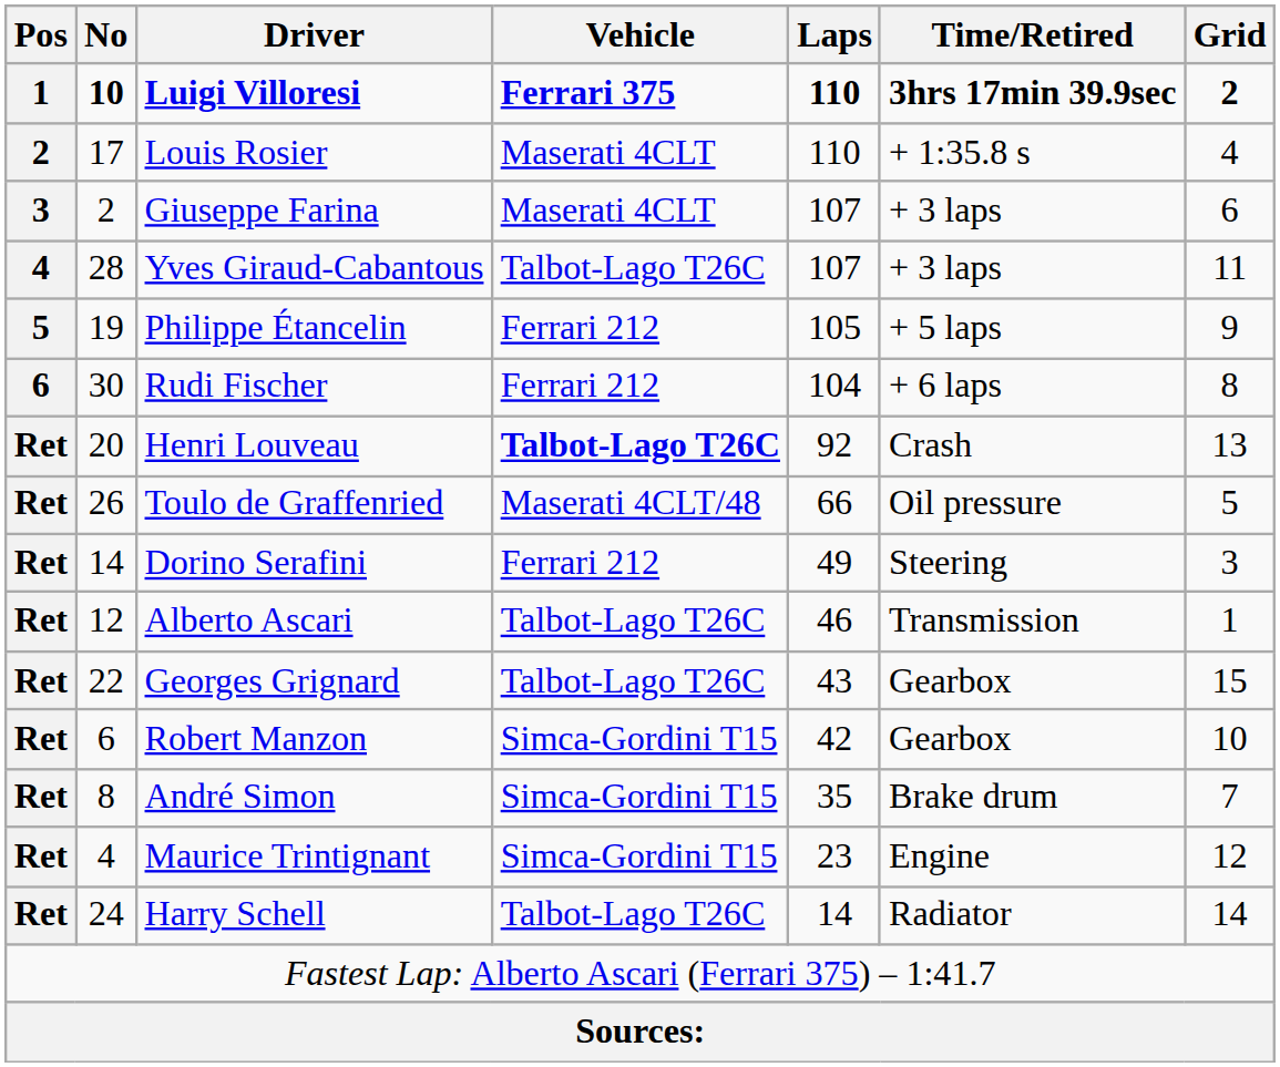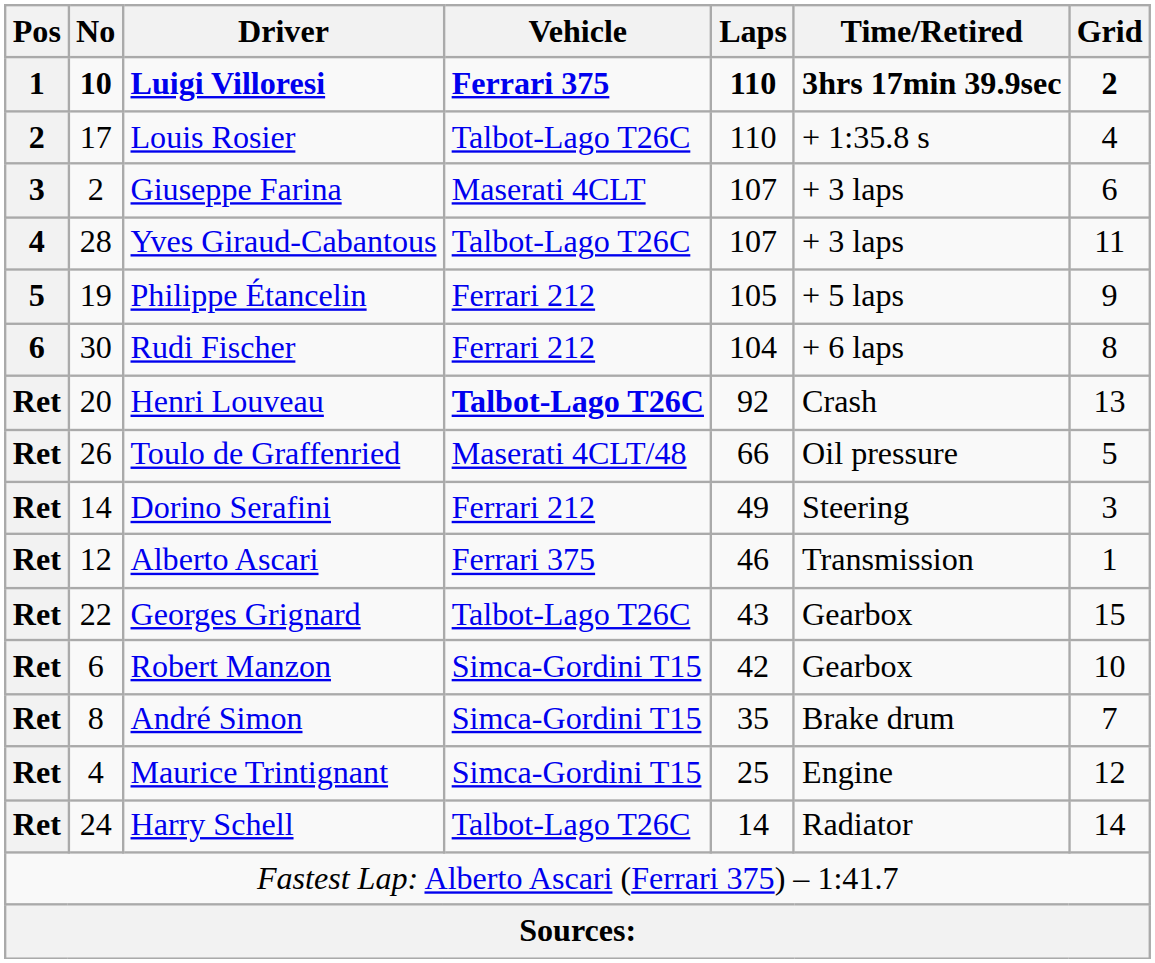Louis Rosier | Vehicle: Maserati 4CLT -> Talbot-Lago T26C
Alberto Ascari | Vehicle: Talbot-Lago T26C -> Ferrari 375
Maurice Trintignant | Laps: 23 -> 25
